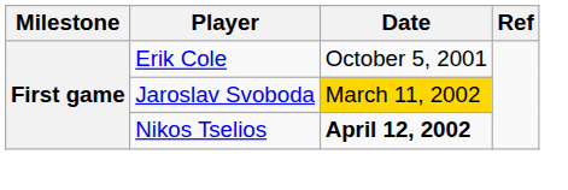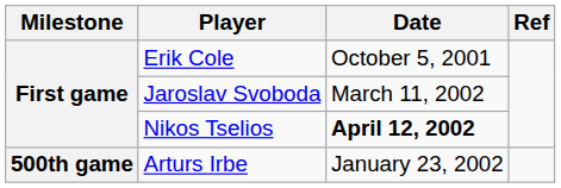Jaroslav Svoboda | Date: gold background -> no background
+ row: 500th game | Arturs Irbe | January 23, 2002
